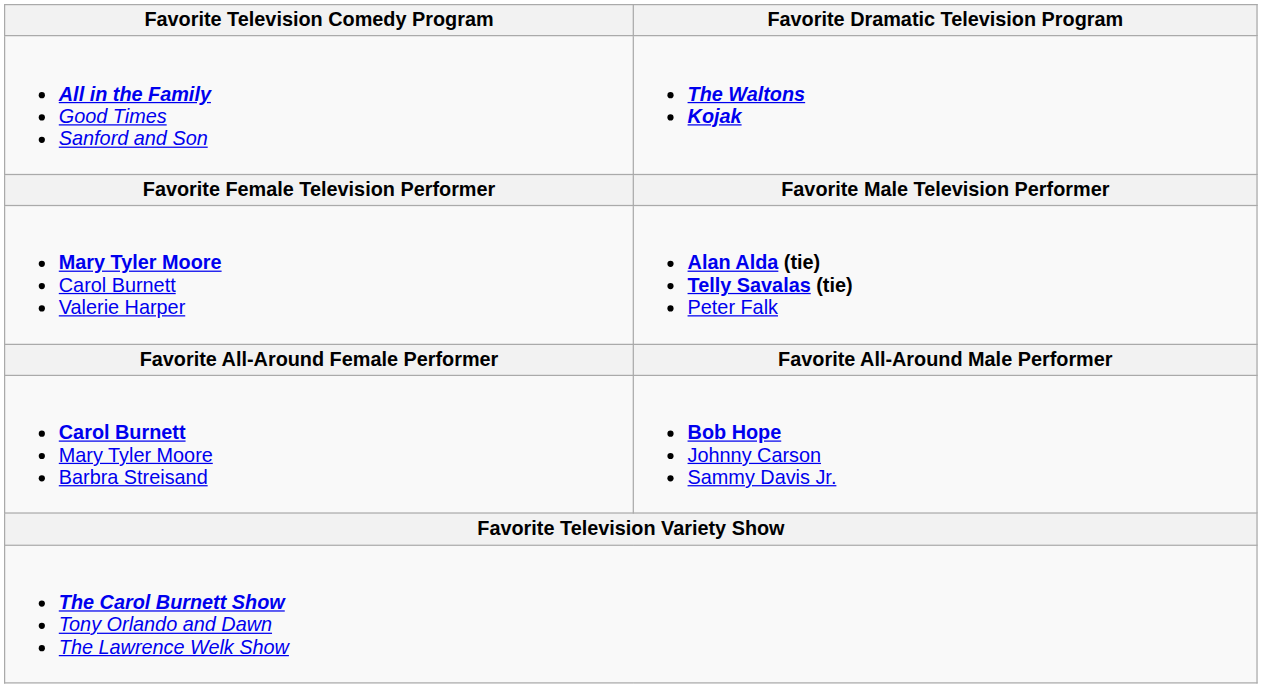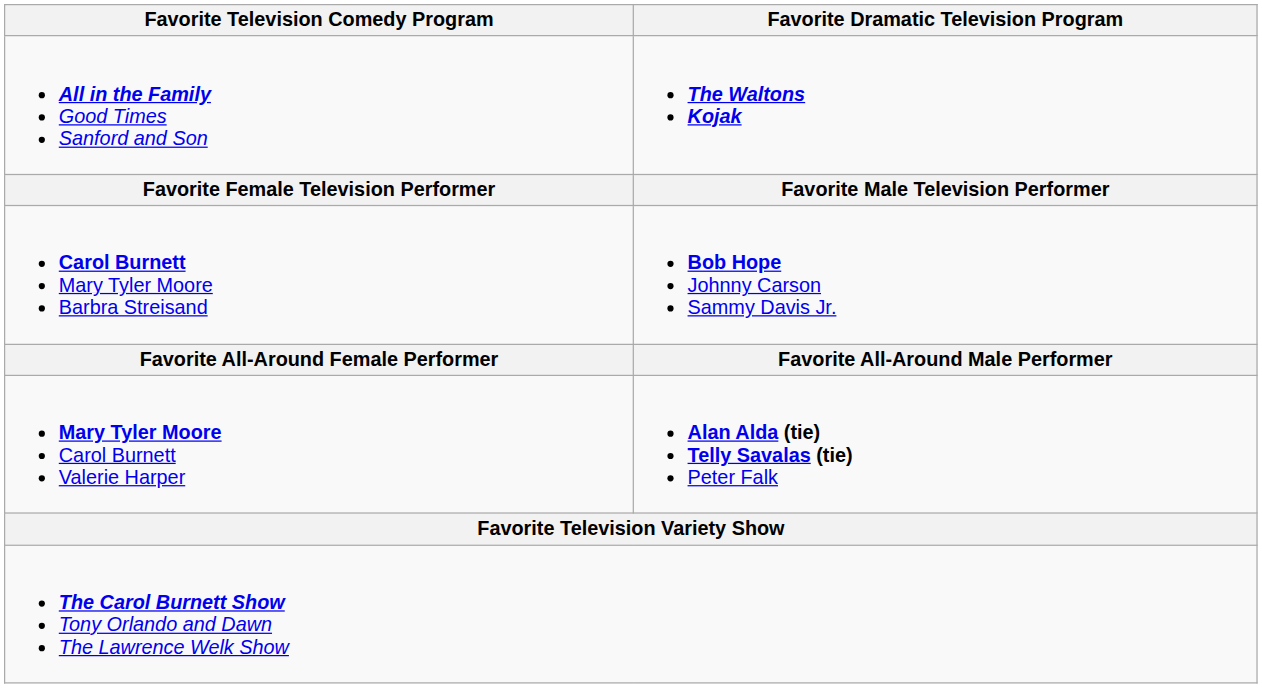rows swapped: Mary Tyler Moore Carol Burnett Valerie Harper <-> Carol Burnett Mary Tyler Moore Barbra Streisand
